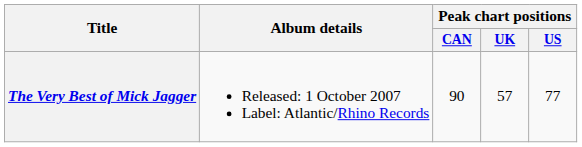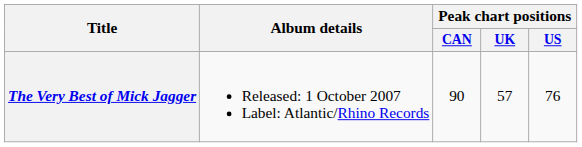The Very Best of Mick Jagger | Peak chart positions / US: 77 -> 76
